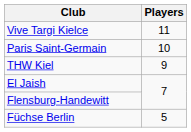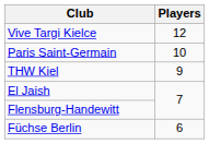Vive Targi Kielce | Players: 11 -> 12
Füchse Berlin | Players: 5 -> 6
